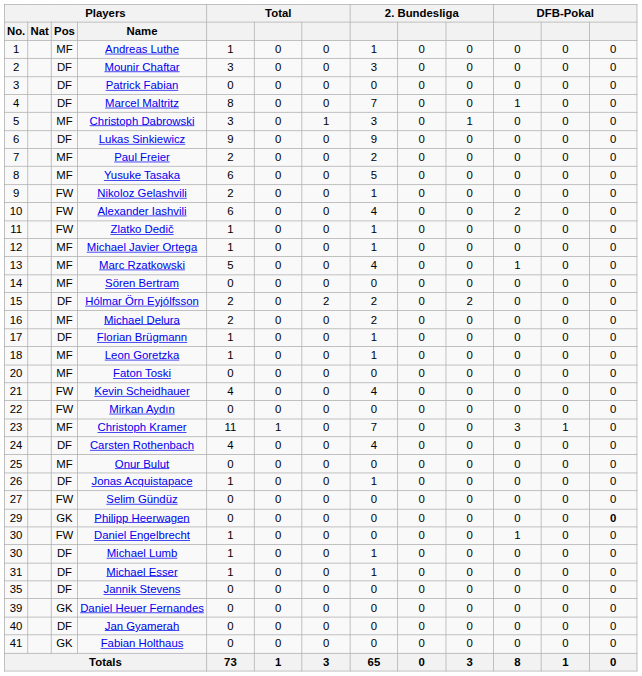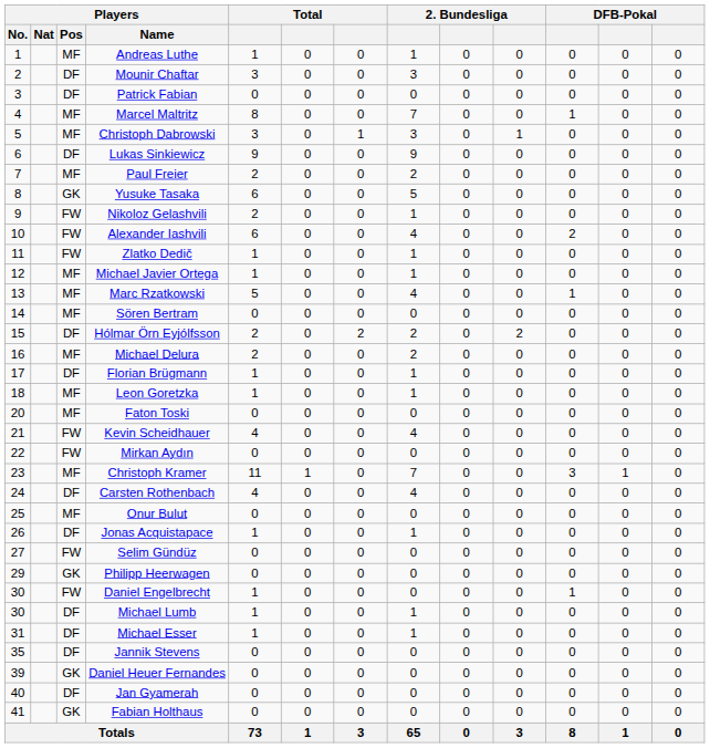Marcel Maltritz | Players / Pos: DF -> MF
Yusuke Tasaka | Players / Pos: MF -> GK
Philipp Heerwagen | column 13: bold -> normal
